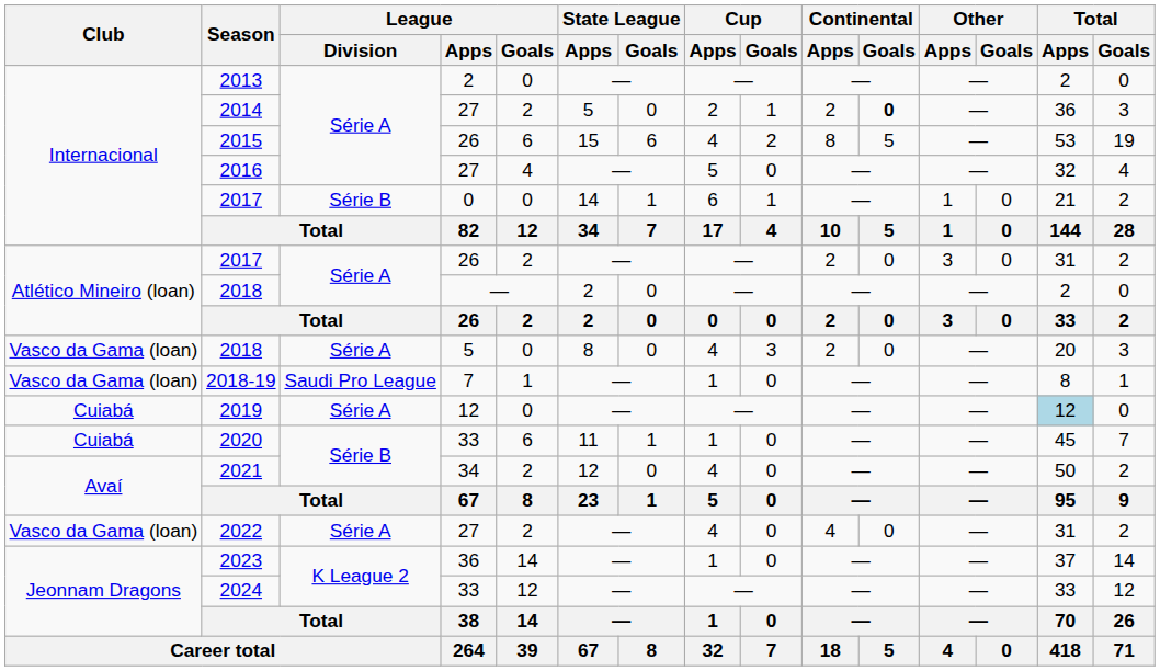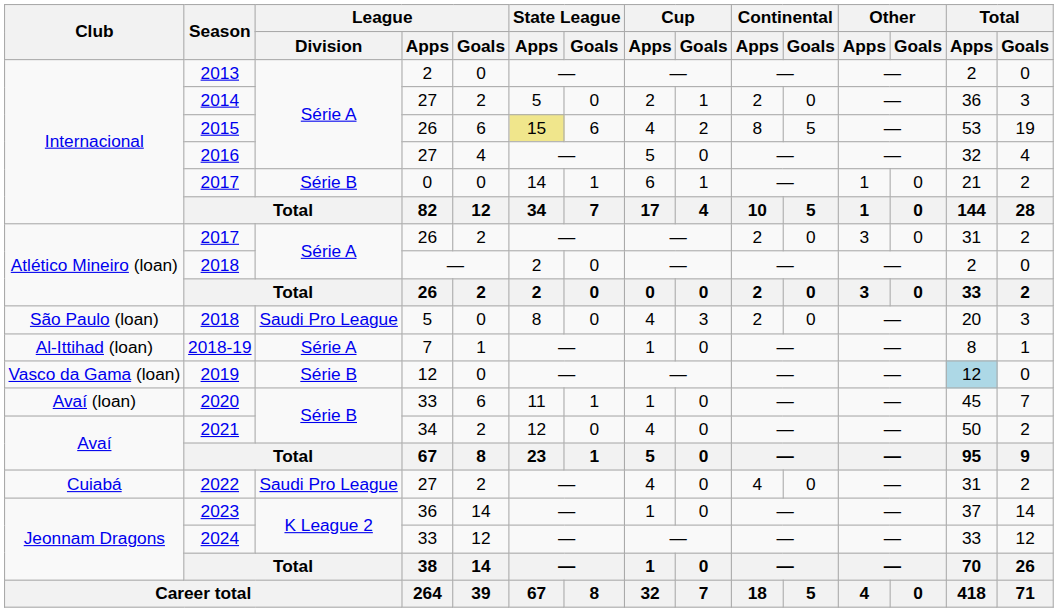2014 | Continental / Goals: bold -> normal
2015 | State League / Apps: no background -> khaki background
2018 / 5 | Club: Vasco da Gama (loan) -> São Paulo (loan)
2018 / 5 | League / Division: Série A -> Saudi Pro League
2018-19 | Club: Vasco da Gama (loan) -> Al-Ittihad (loan)
2018-19 | League / Division: Saudi Pro League -> Série A
2019 | Club: Cuiabá -> Vasco da Gama (loan)
2019 | League / Division: Série A -> Série B
2020 | Club: Cuiabá -> Avaí (loan)
2022 | Club: Vasco da Gama (loan) -> Cuiabá
2022 | League / Division: Série A -> Saudi Pro League
